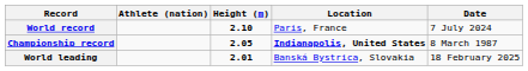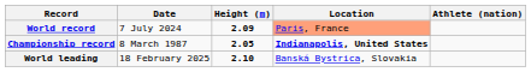columns swapped: Athlete (nation) <-> Date
World record | Height (m): 2.10 -> 2.09
World record | Location: no background -> lightsalmon background
World leading | Height (m): 2.01 -> 2.10
